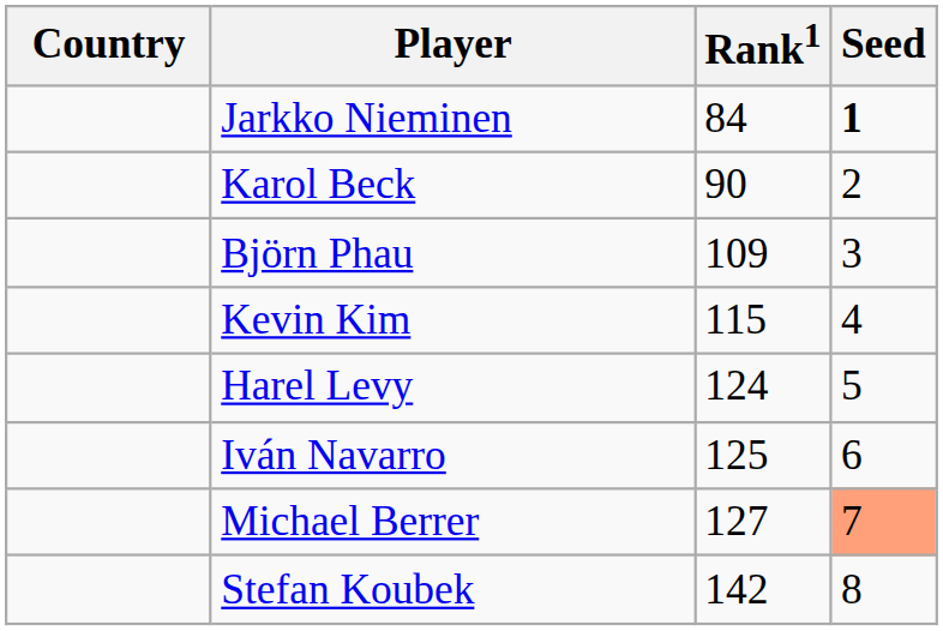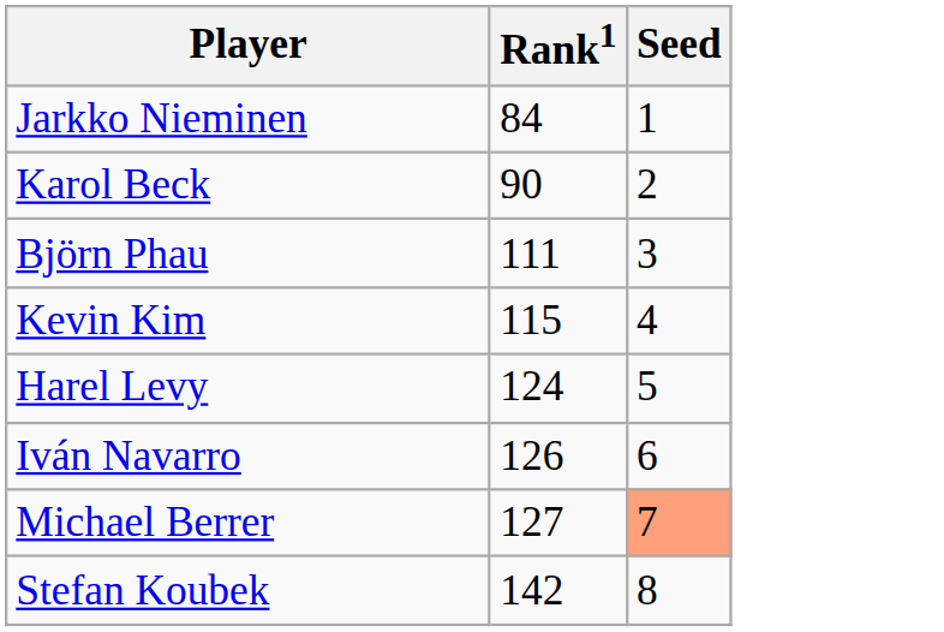- column: Country
Jarkko Nieminen | Seed: bold -> normal
Björn Phau | Rank1: 109 -> 111
Iván Navarro | Rank1: 125 -> 126
